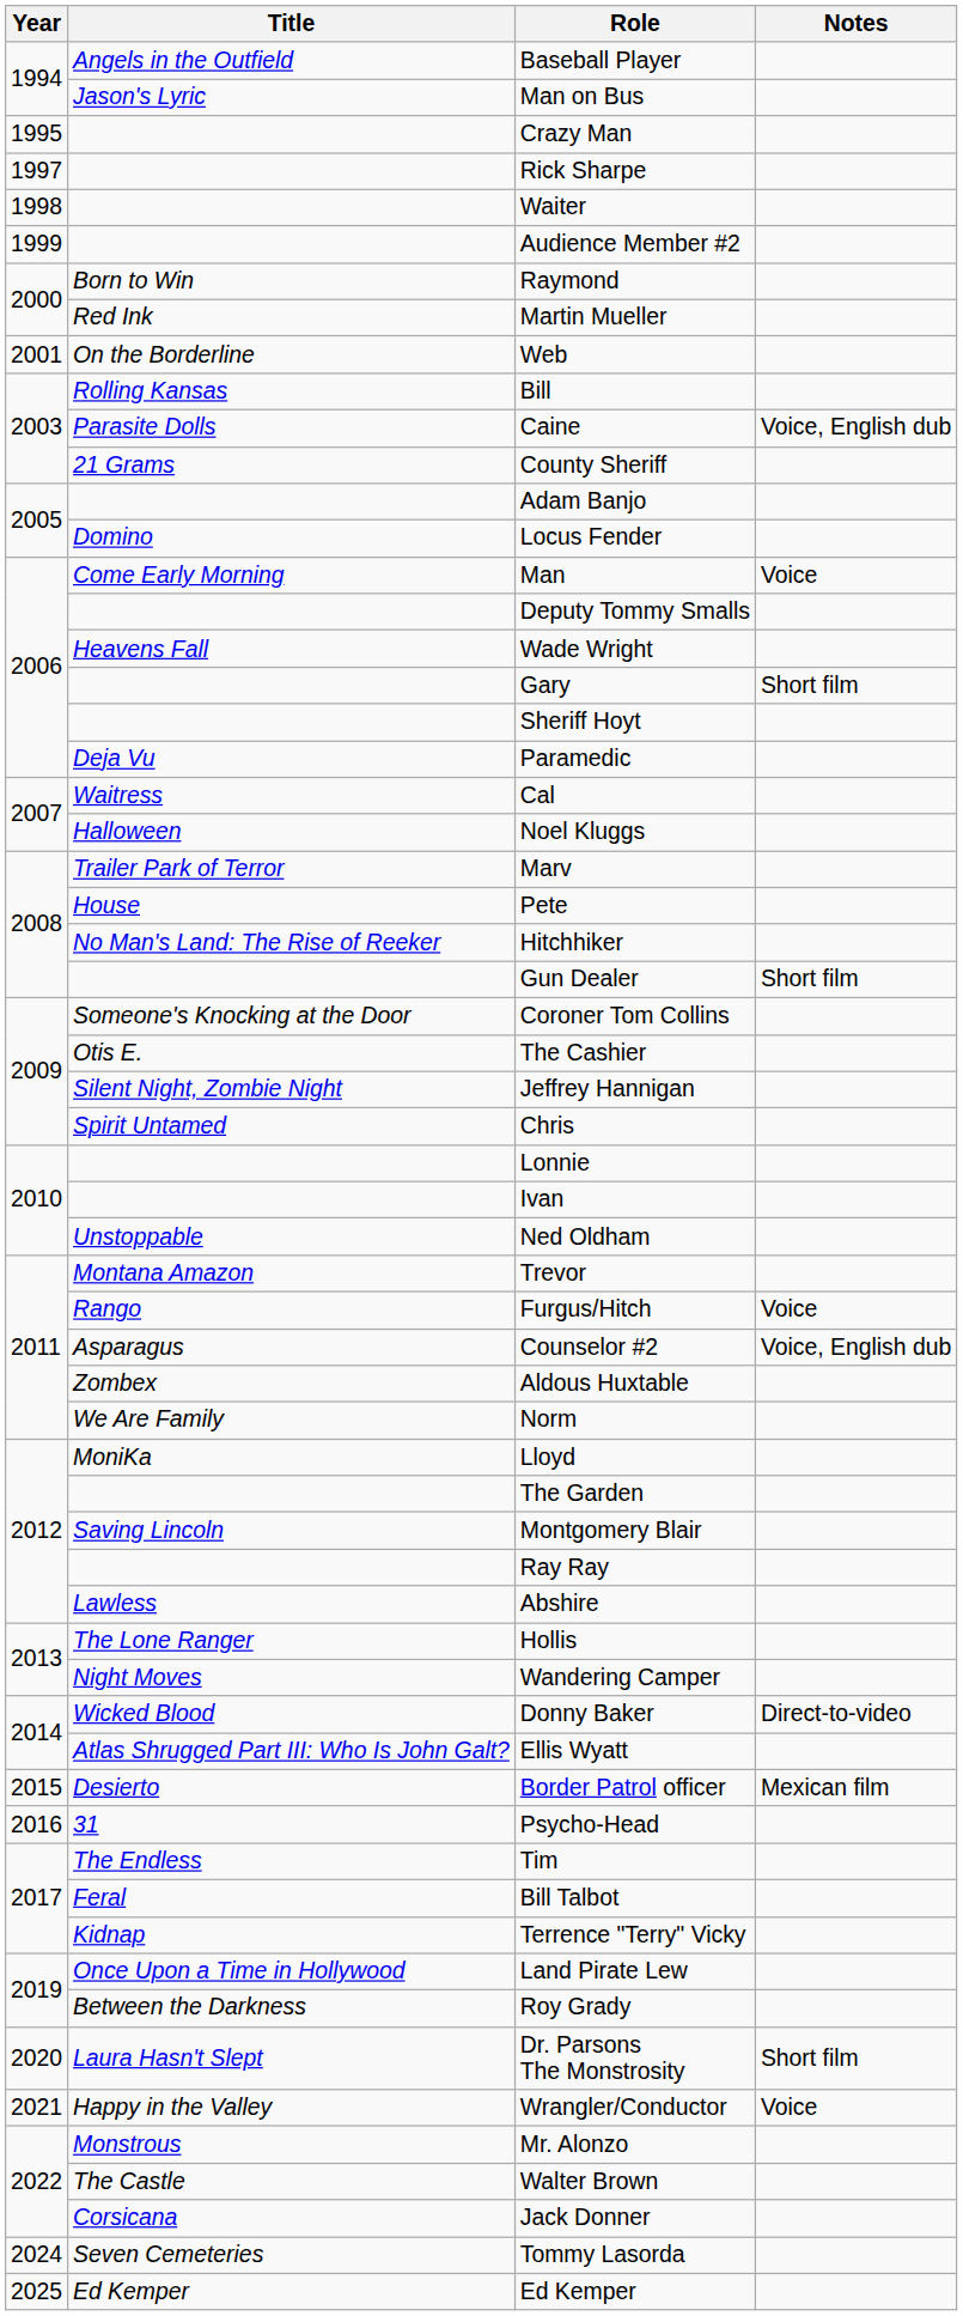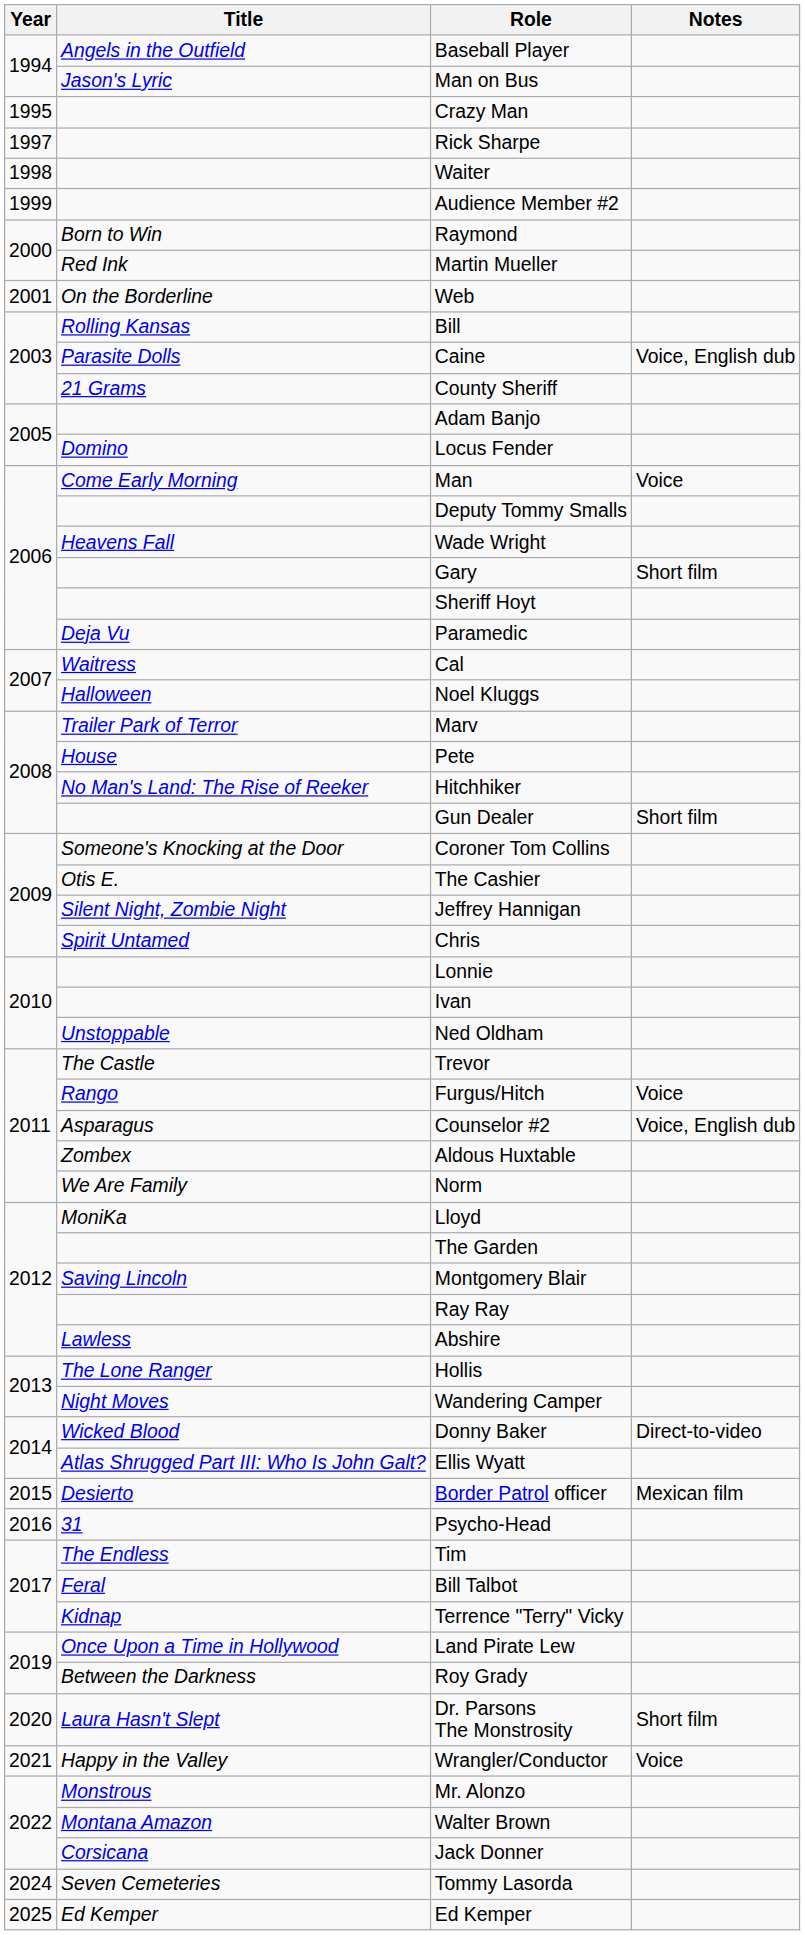Trevor | Title: Montana Amazon -> The Castle
Walter Brown | Title: The Castle -> Montana Amazon
